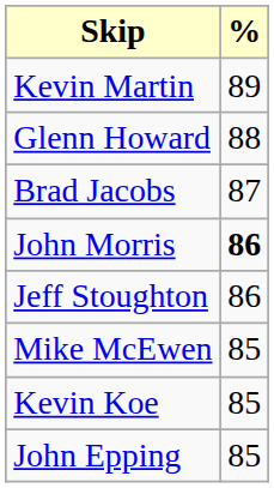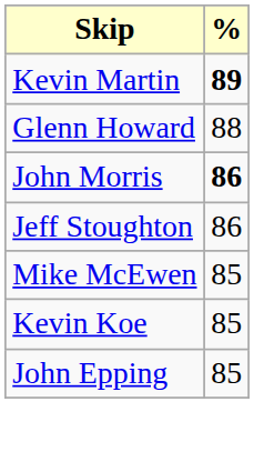Kevin Martin | %: normal -> bold
- row: Brad Jacobs | 87
